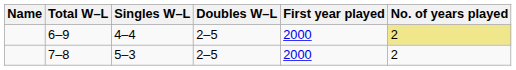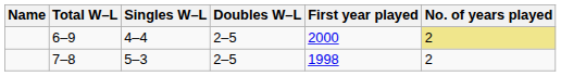7–8 | First year played: 2000 -> 1998
